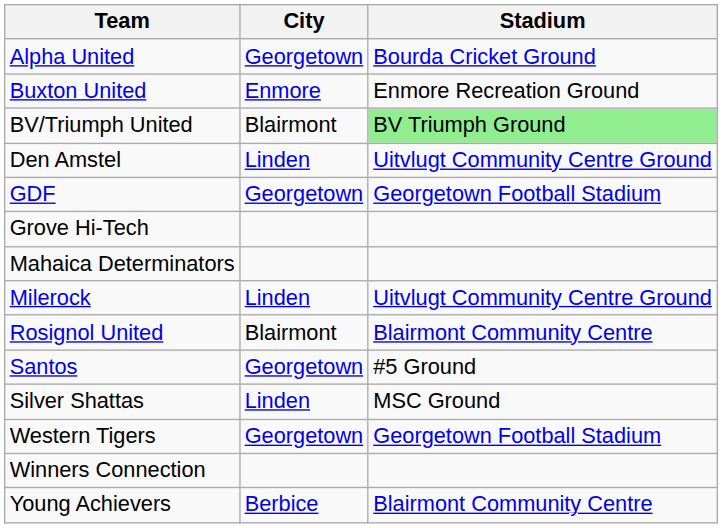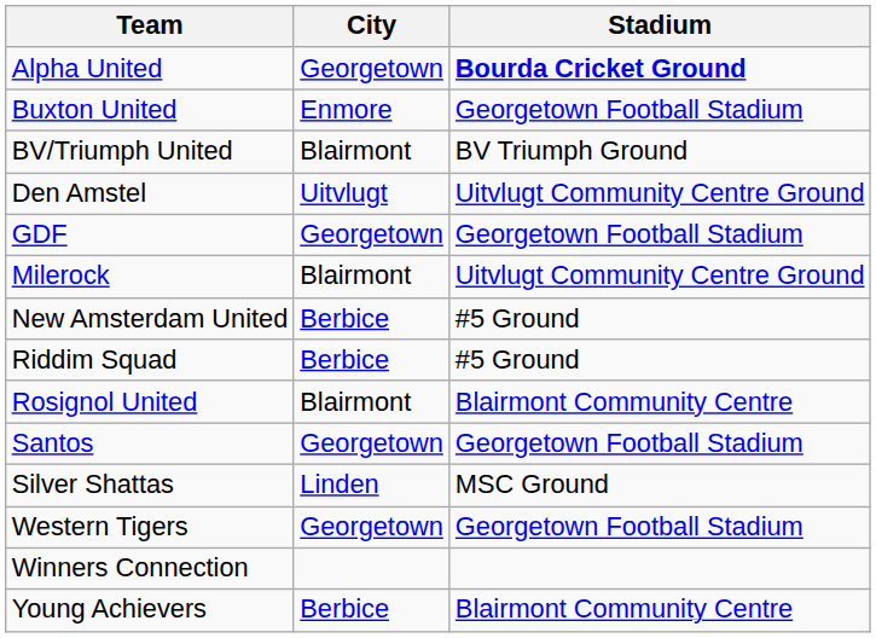Alpha United | Stadium: normal -> bold
Buxton United | Stadium: Enmore Recreation Ground -> Georgetown Football Stadium
BV/Triumph United | Stadium: lightgreen background -> no background
Den Amstel | City: Linden -> Uitvlugt
- row: Grove Hi-Tech
- row: Mahaica Determinators
Milerock | City: Linden -> Blairmont
+ row: New Amsterdam United | Berbice | #5 Ground
+ row: Riddim Squad | Berbice | #5 Ground
Santos | Stadium: #5 Ground -> Georgetown Football Stadium
